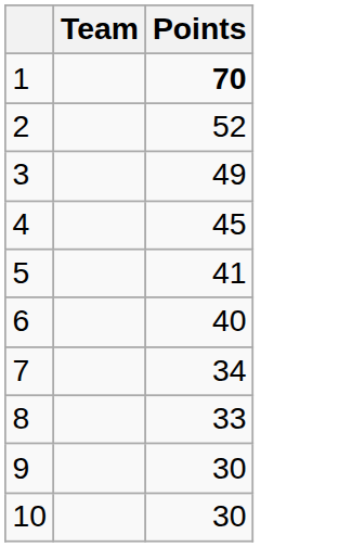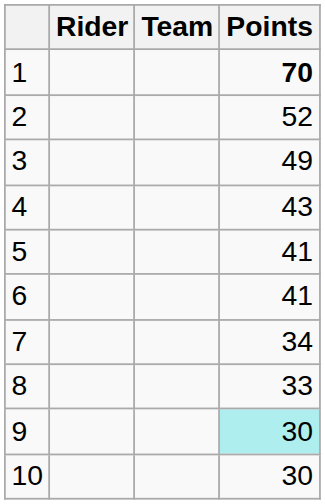+ column: Rider
4 | Points: 45 -> 43
6 | Points: 40 -> 41
9 | Points: no background -> paleturquoise background
